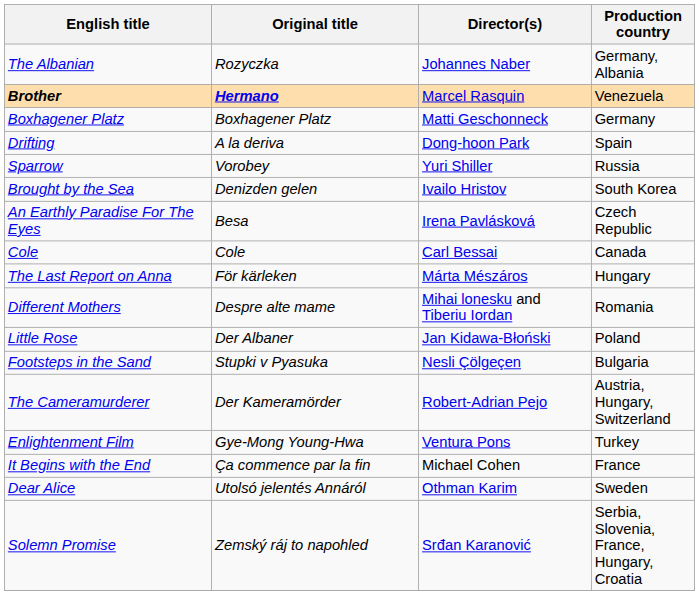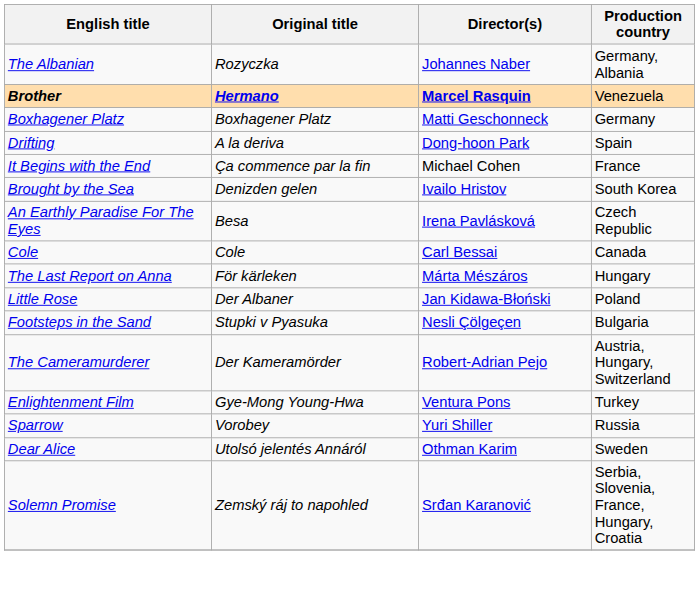Brother | Director(s): normal -> bold
rows swapped: Sparrow <-> It Begins with the End
- row: Different Mothers | Despre alte mame | Mihai lonesku and Tiberiu Iordan | Romania
